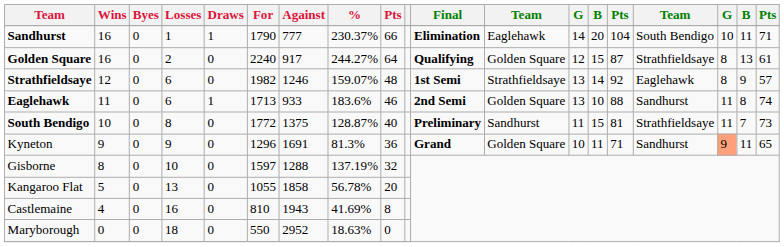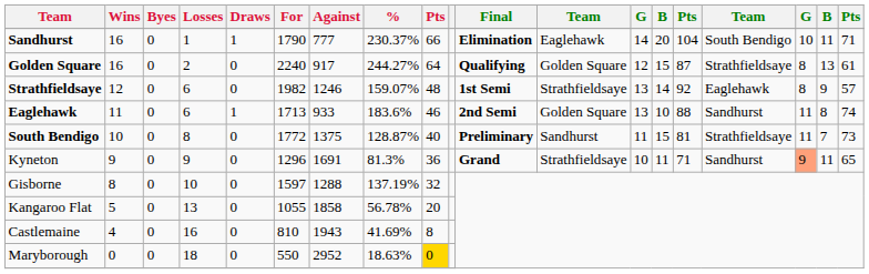Kyneton | column 12: Golden Square -> Strathfieldsaye
Maryborough | column 9: no background -> gold background
